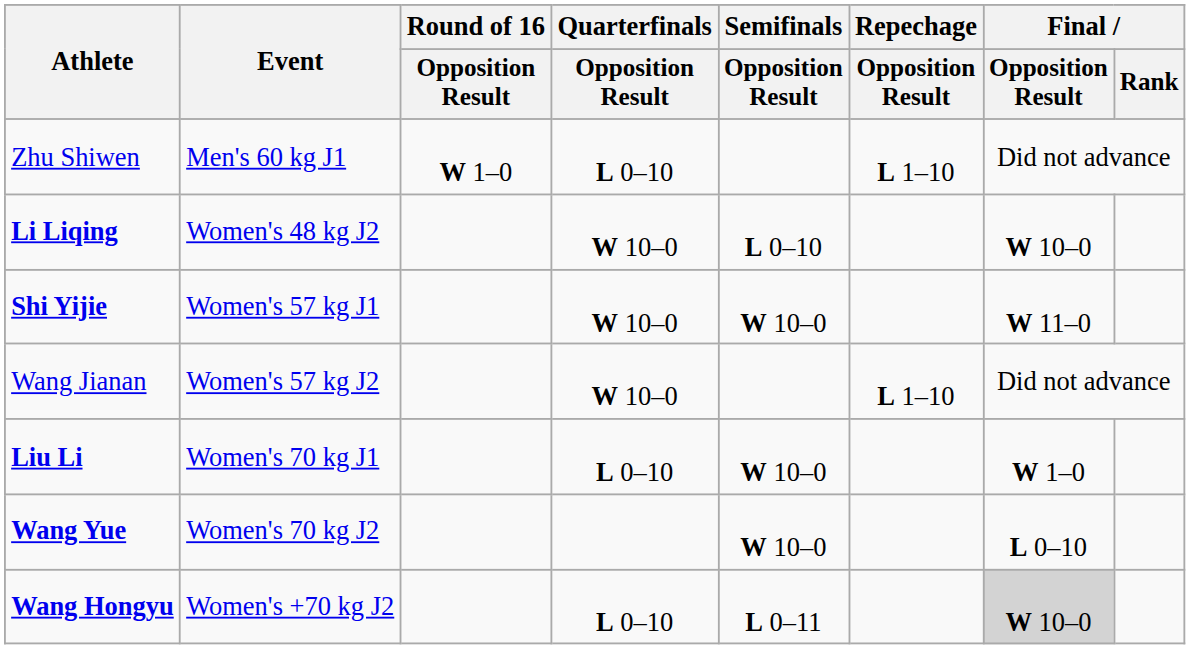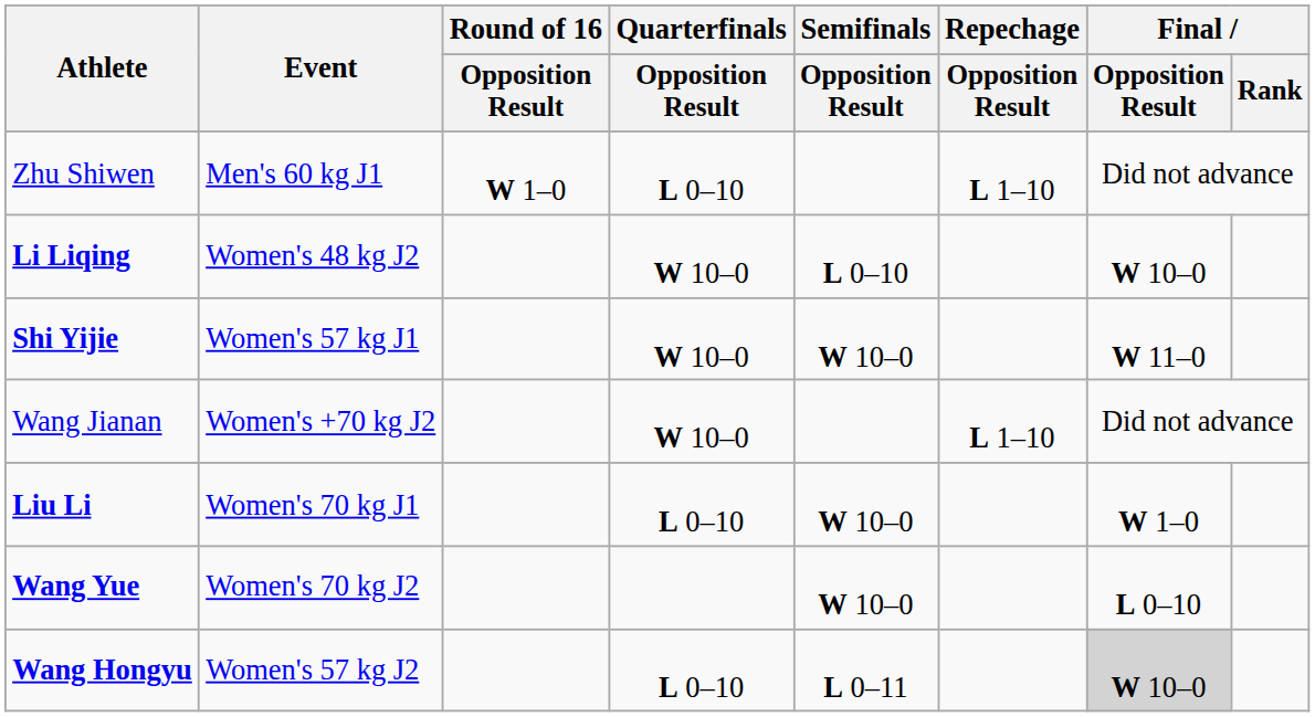Wang Jianan | Event: Women's 57 kg J2 -> Women's +70 kg J2
Wang Hongyu | Event: Women's +70 kg J2 -> Women's 57 kg J2
